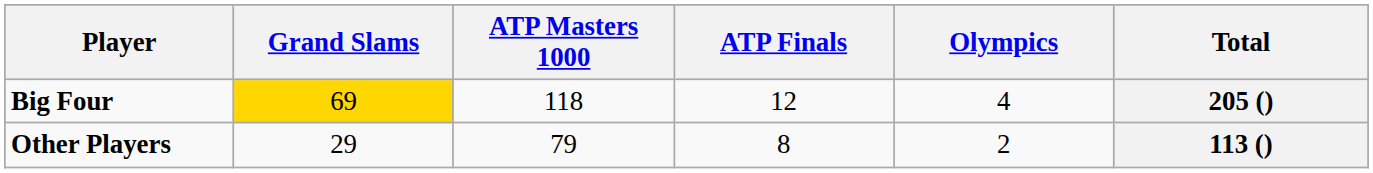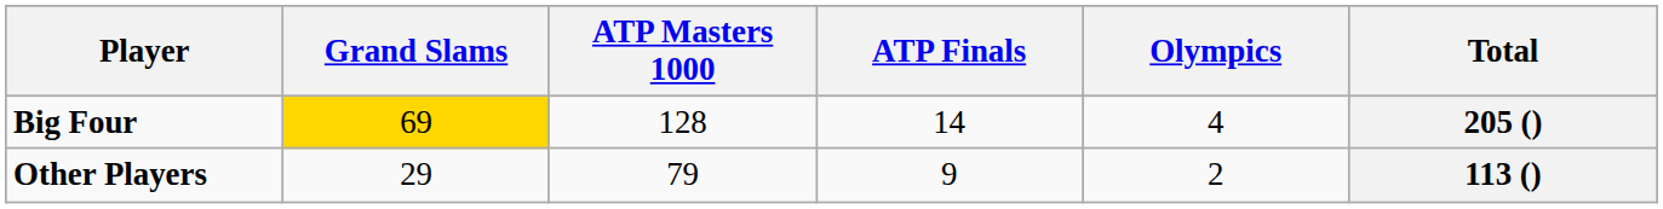Big Four | ATP Masters 1000: 118 -> 128
Big Four | ATP Finals: 12 -> 14
Other Players | ATP Finals: 8 -> 9
